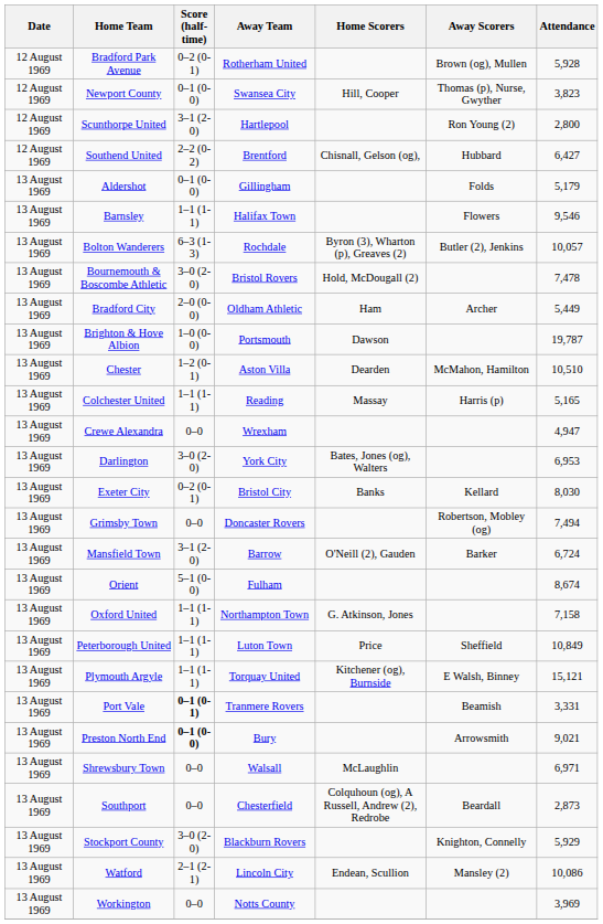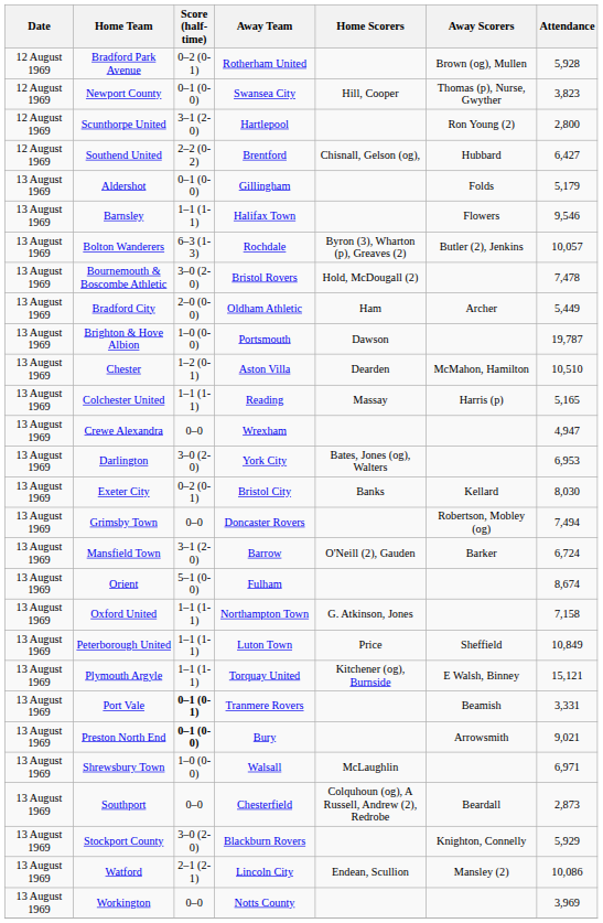Shrewsbury Town | Score (half-time): 0–0 -> 1–0 (0-0)
